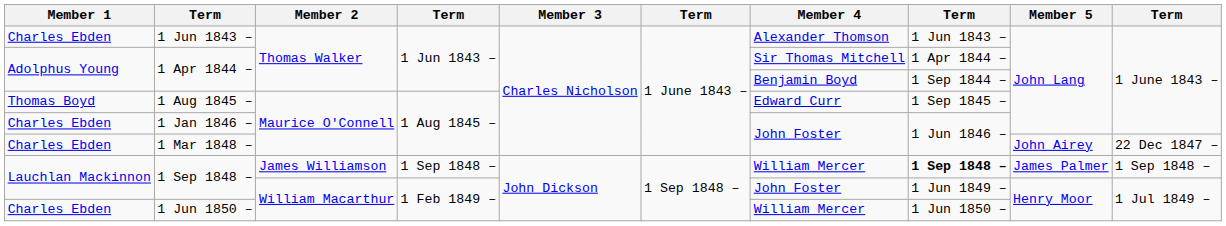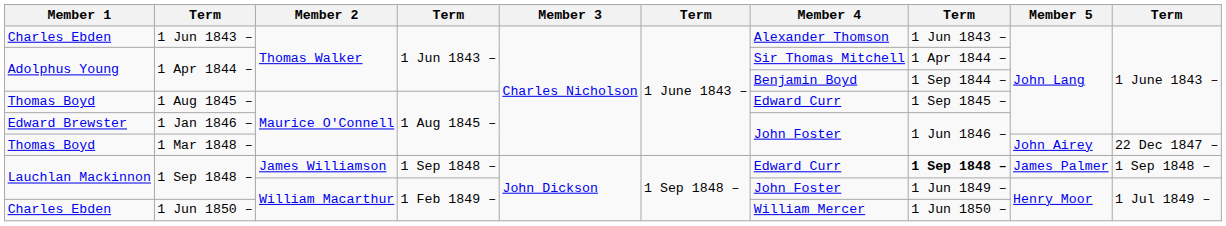1 Jan 1846 – | Member 1: Charles Ebden -> Edward Brewster
1 Mar 1848 – | Member 1: Charles Ebden -> Thomas Boyd
1 Sep 1848 – / James Williamson | Member 4: William Mercer -> Edward Curr
